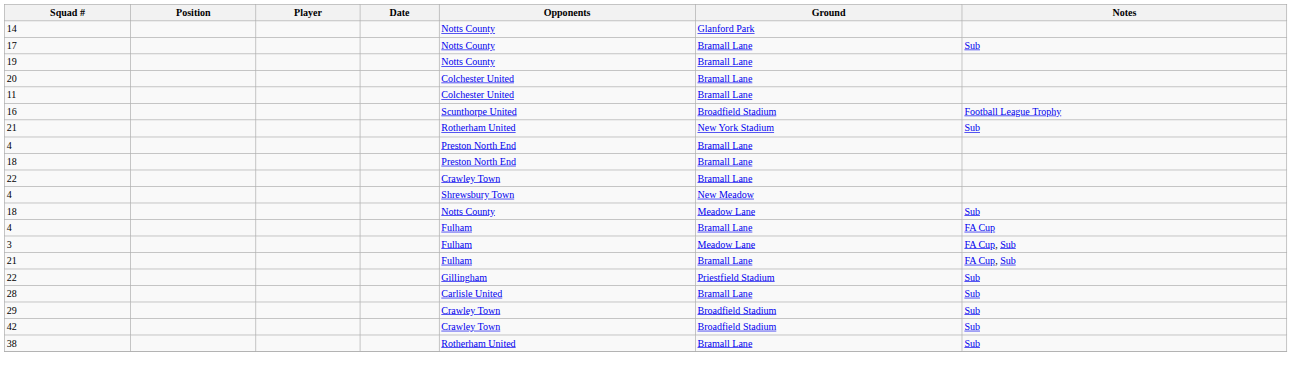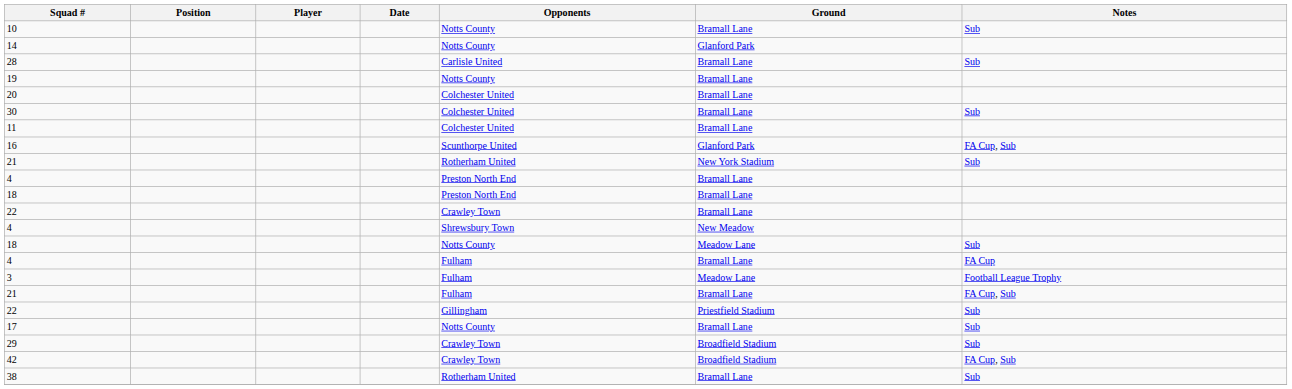+ row: 10 | Notts County | Bramall Lane | Sub
rows swapped: 17 <-> 28
+ row: 30 | Colchester United | Bramall Lane | Sub
16 | Ground: Broadfield Stadium -> Glanford Park
16 | Notes: Football League Trophy -> FA Cup, Sub
3 | Notes: FA Cup, Sub -> Football League Trophy
42 | Notes: Sub -> FA Cup, Sub
